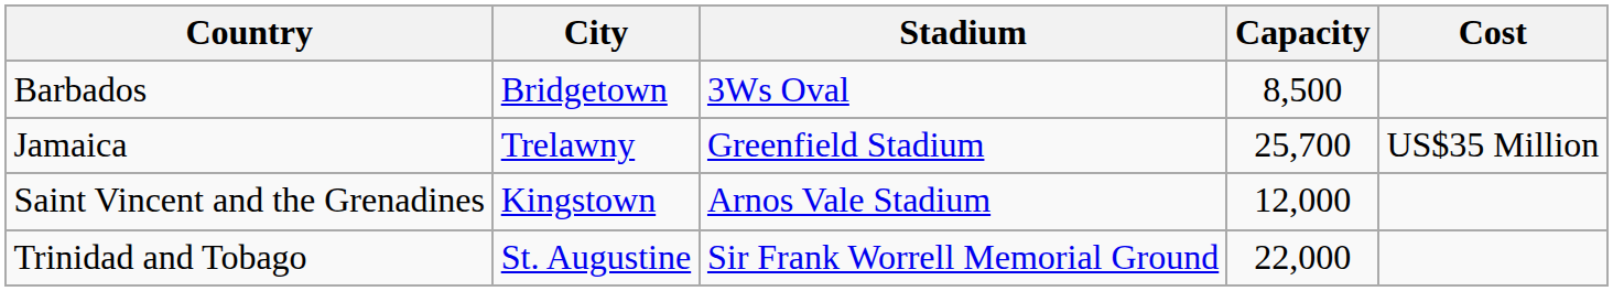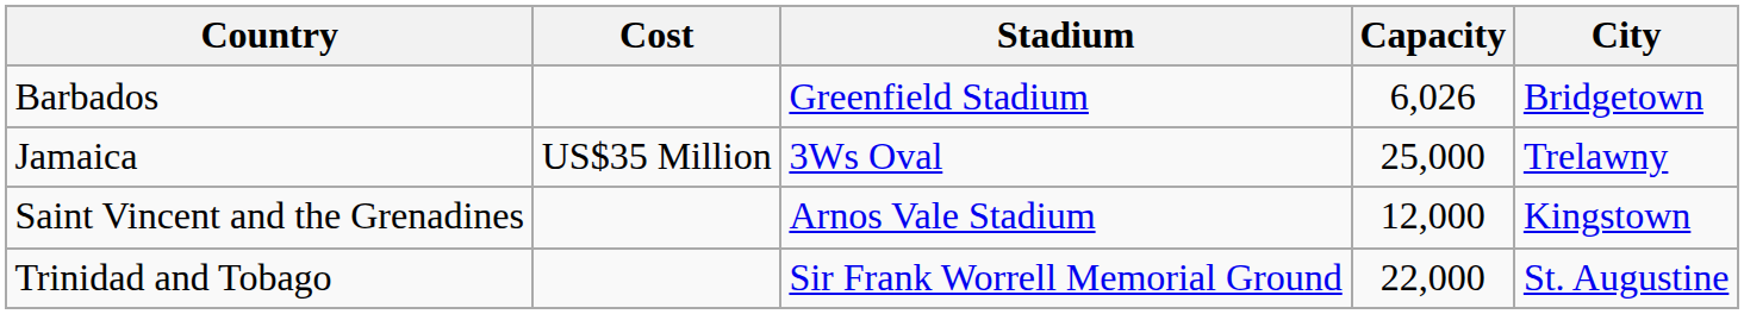columns swapped: City <-> Cost
Barbados | Stadium: 3Ws Oval -> Greenfield Stadium
Barbados | Capacity: 8,500 -> 6,026
Jamaica | Stadium: Greenfield Stadium -> 3Ws Oval
Jamaica | Capacity: 25,700 -> 25,000
